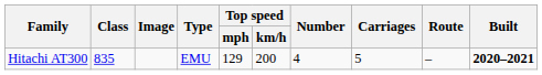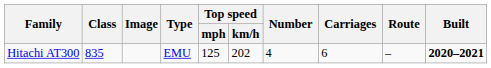Hitachi AT300 | Top speed / mph: 129 -> 125
Hitachi AT300 | Top speed / km/h: 200 -> 202
Hitachi AT300 | Carriages: 5 -> 6
